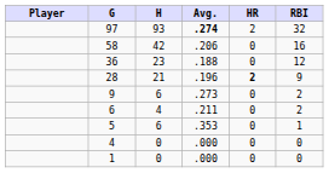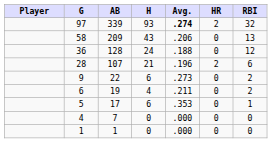+ column: AB | 339 | 209 | 128 | 107 | 22 | 19 | 17 | 7 | 1
58 | H: 42 -> 43
58 | RBI: 16 -> 13
36 | H: 23 -> 24
28 | HR: bold -> normal
28 | RBI: 9 -> 6
